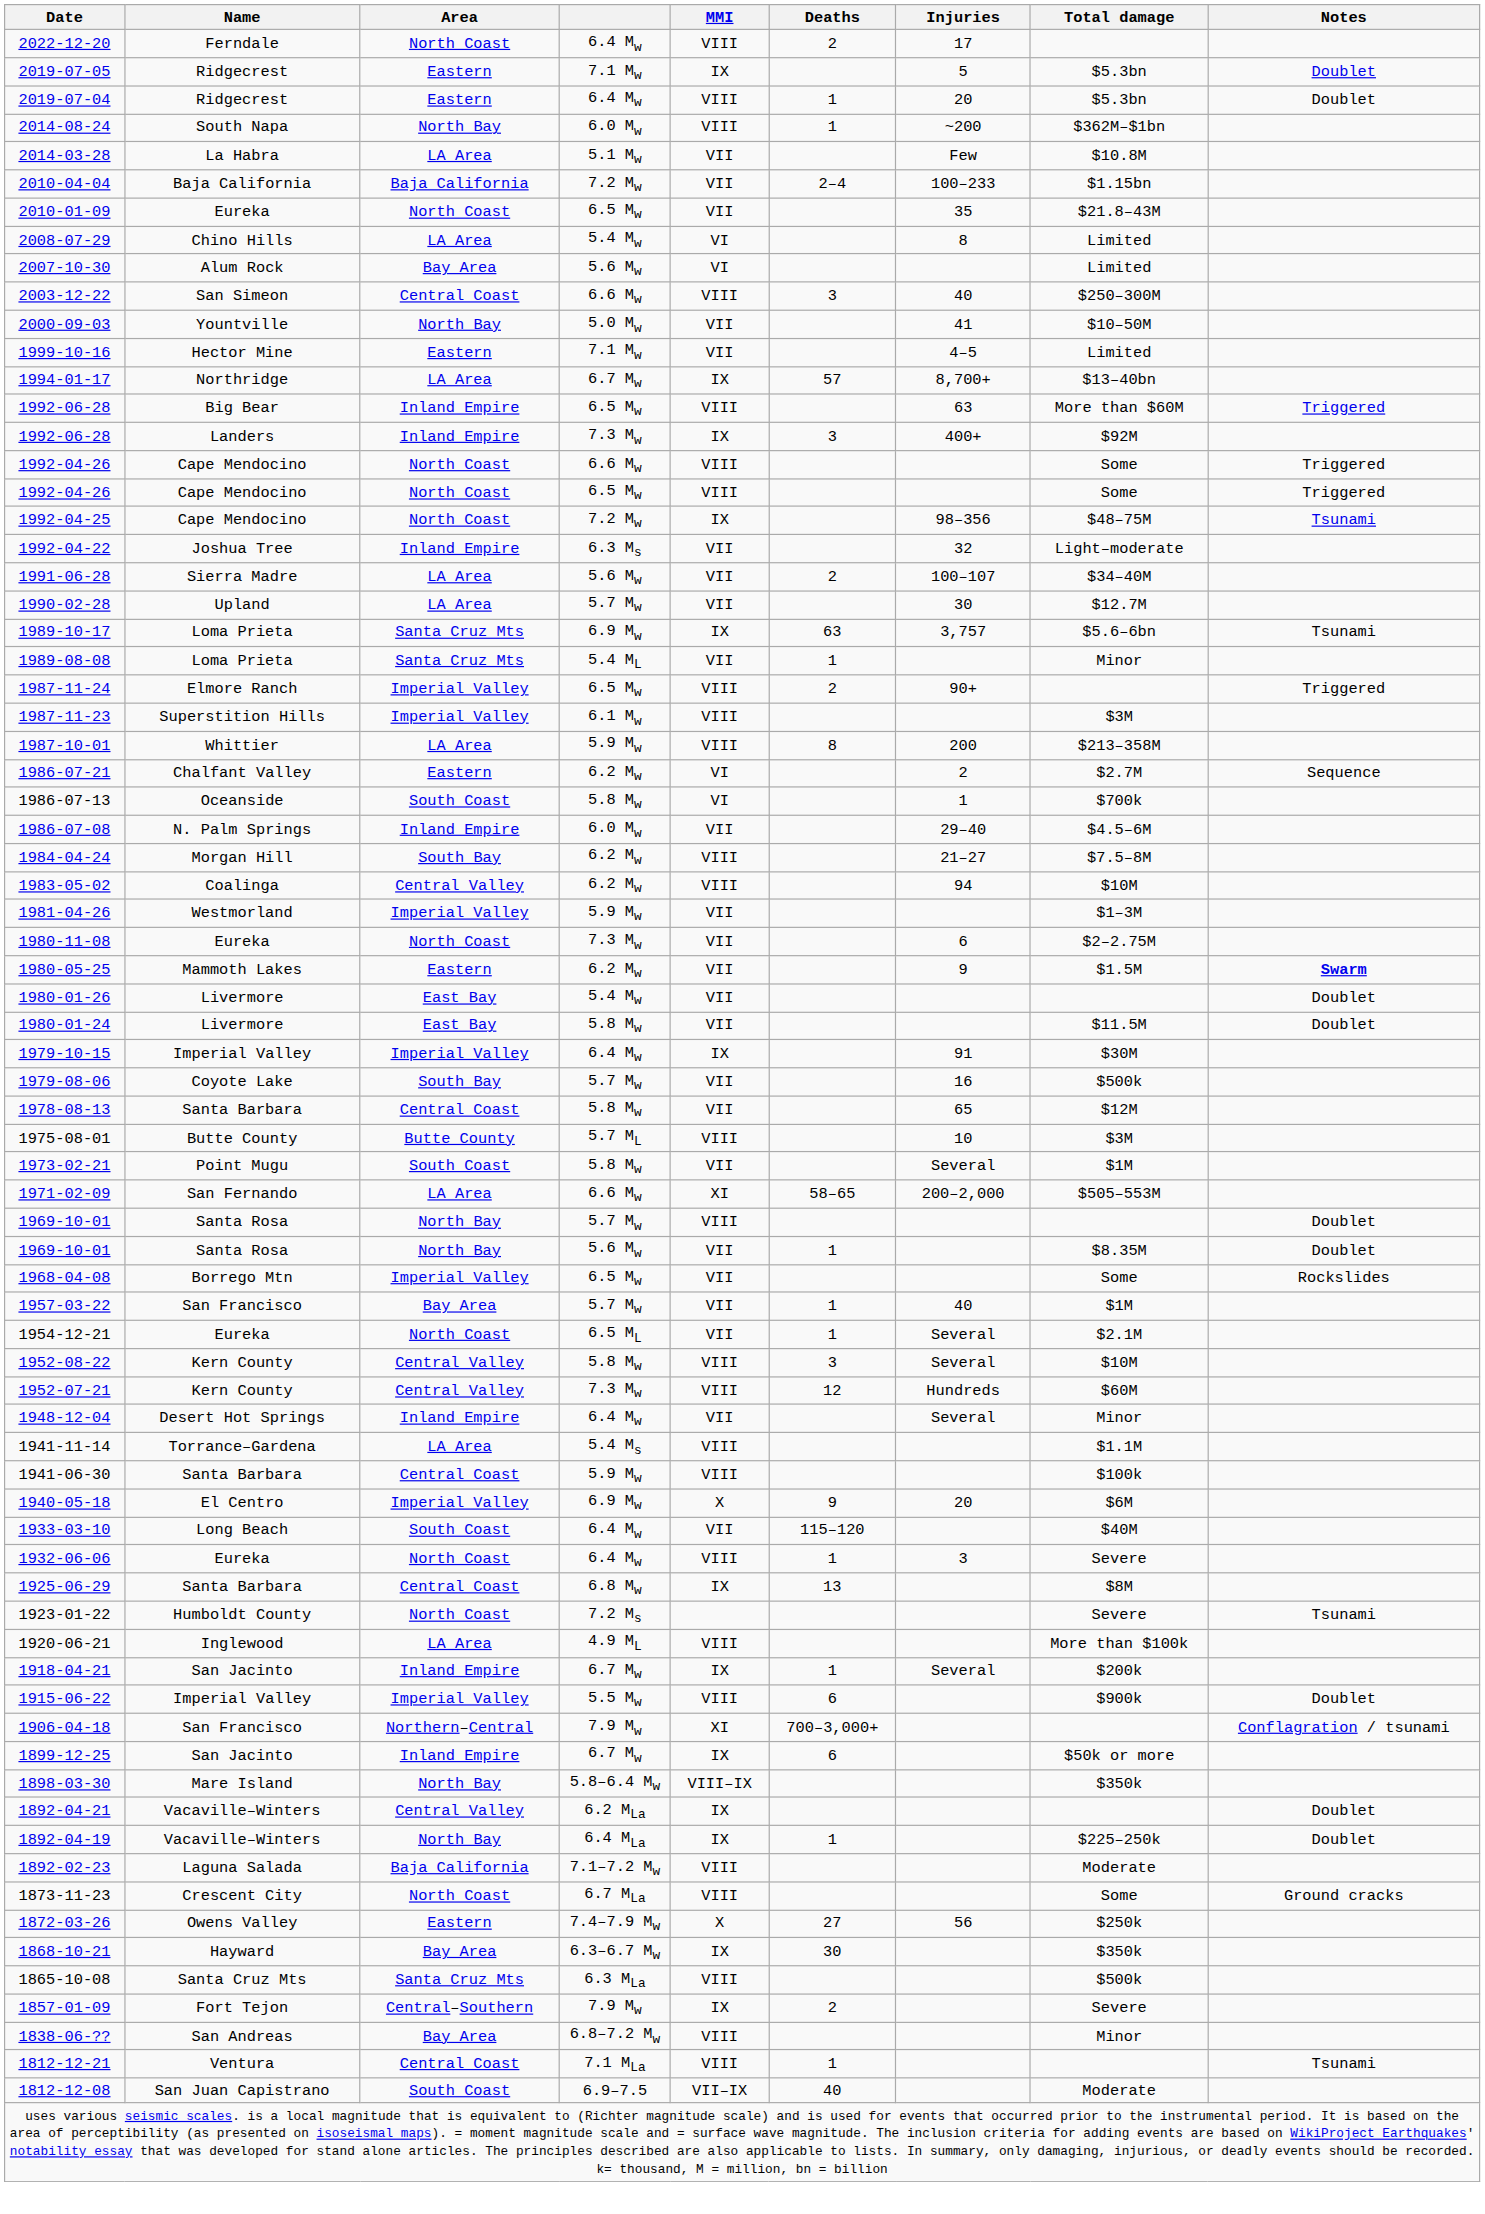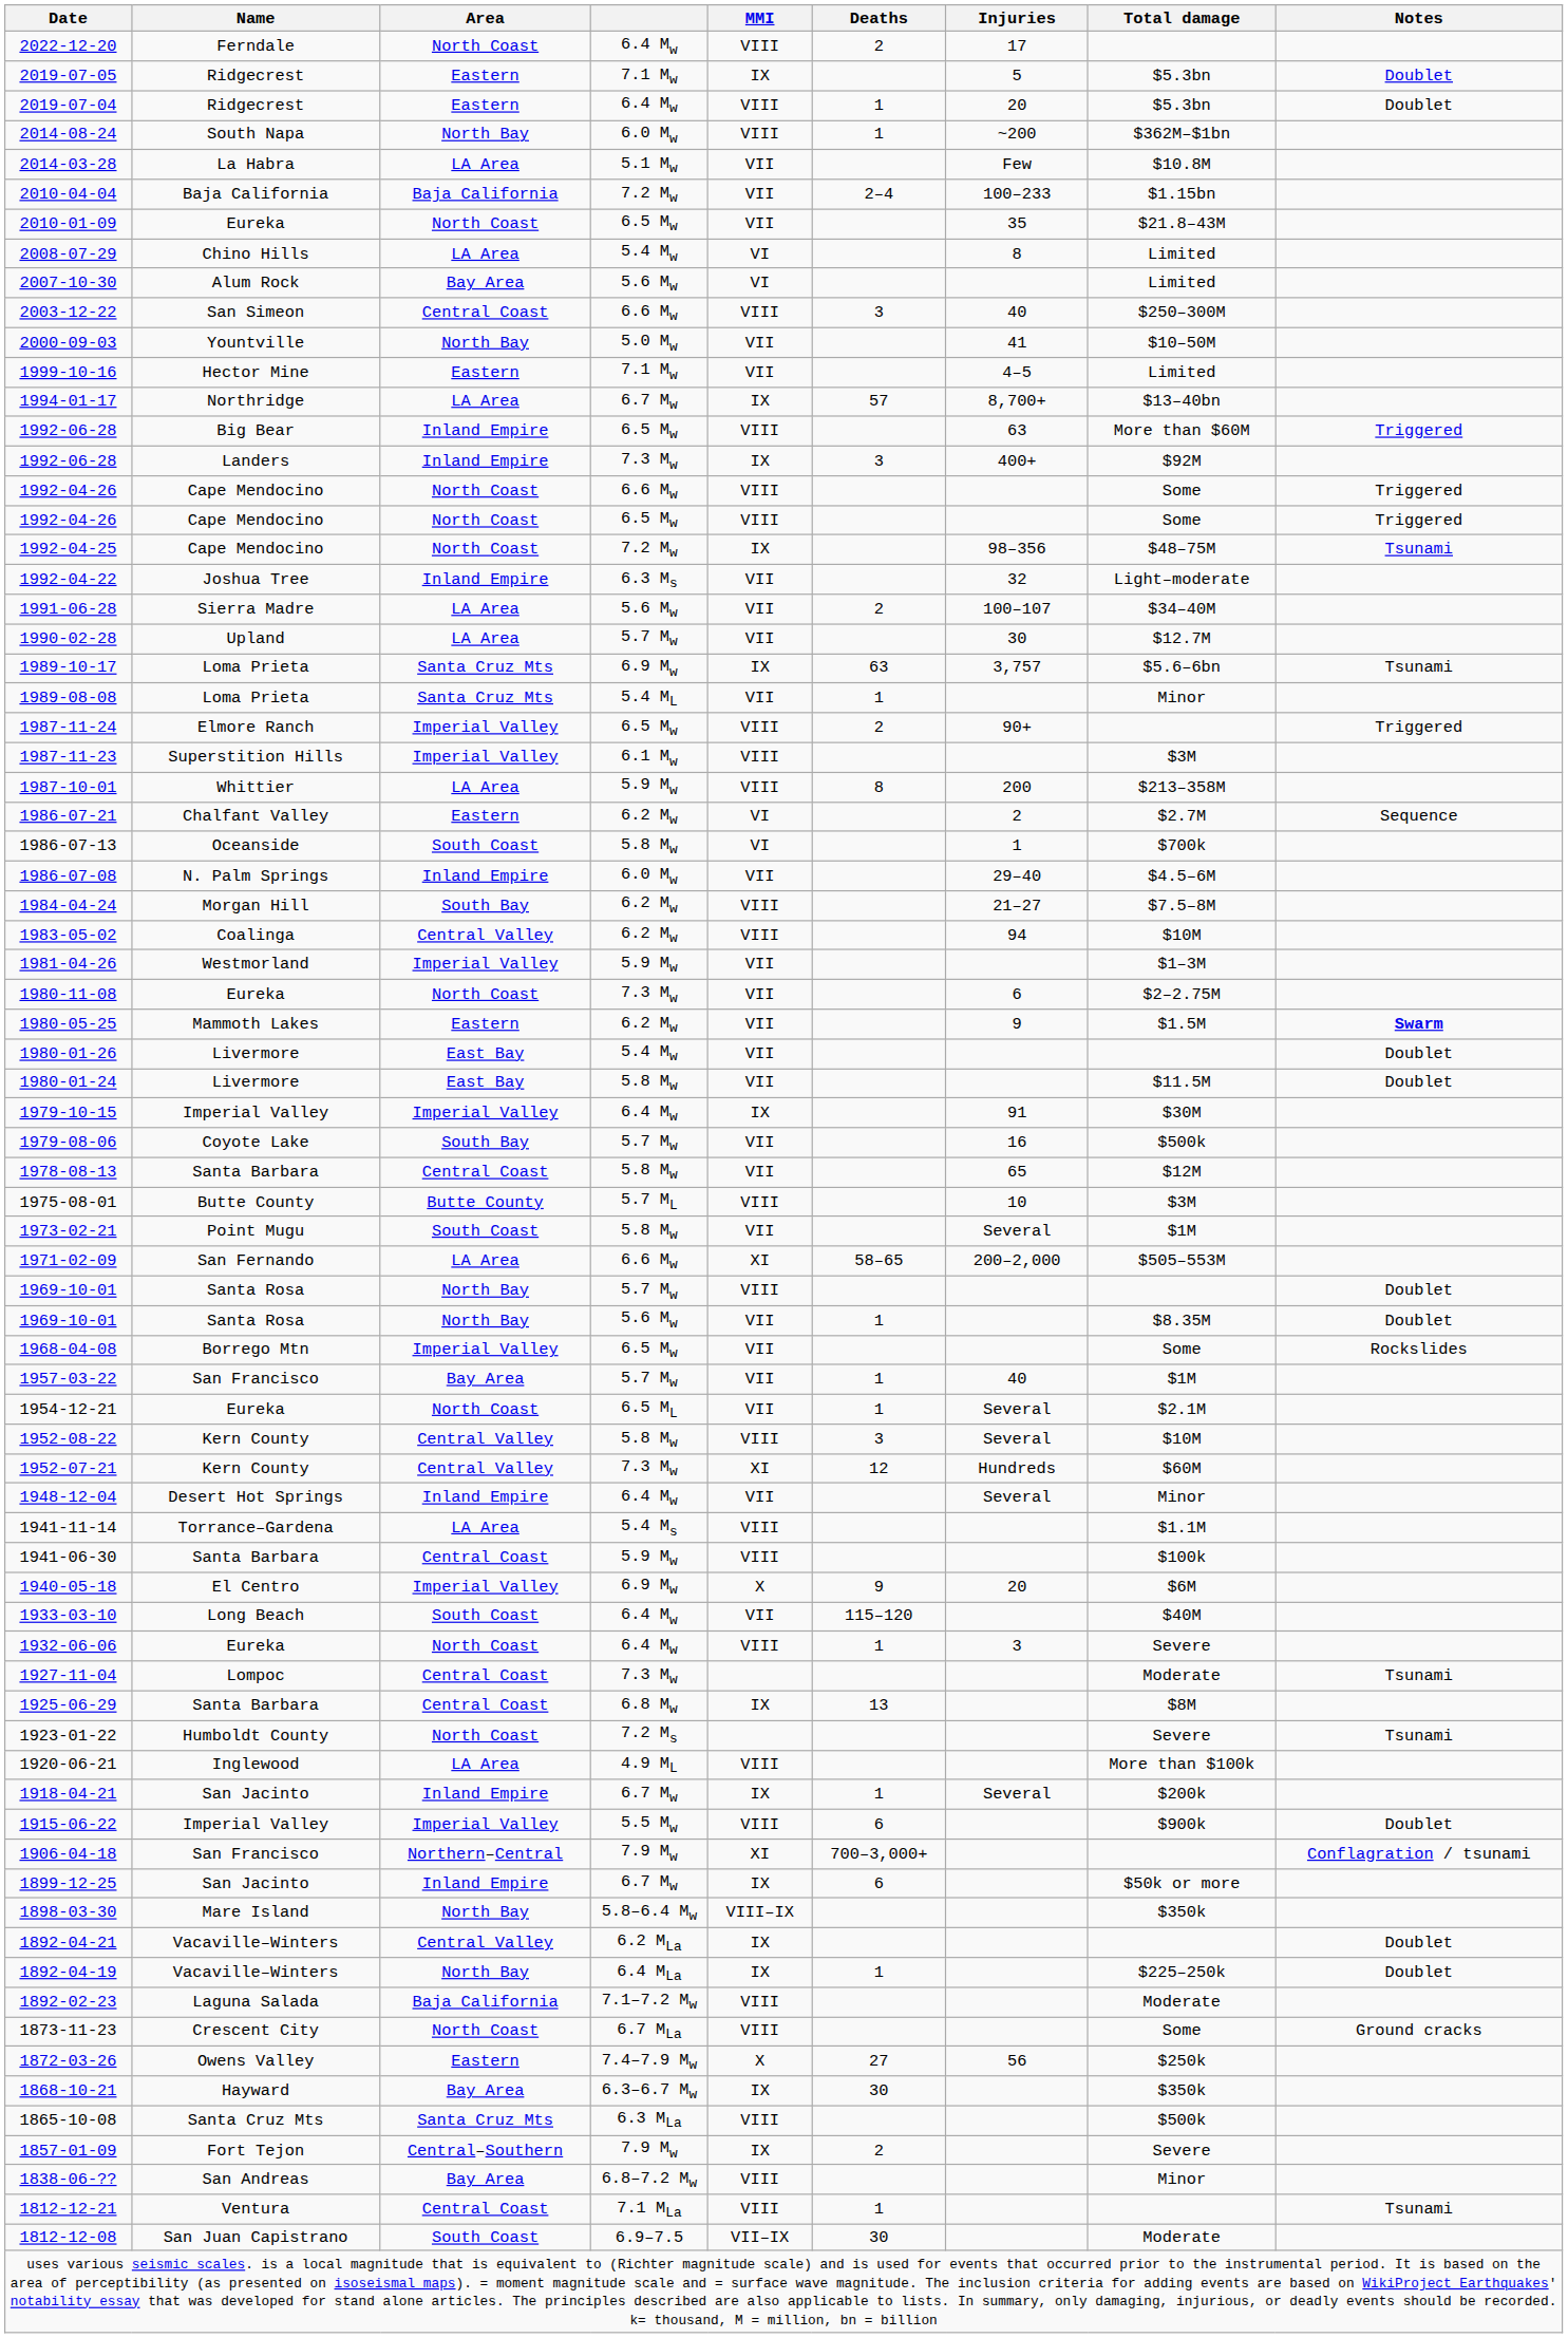1952-07-21 | MMI: VIII -> XI
+ row: 1927-11-04 | Lompoc | Central Coast | 7.3 Mw | Moderate | Tsunami
1812-12-08 | Deaths: 40 -> 30
